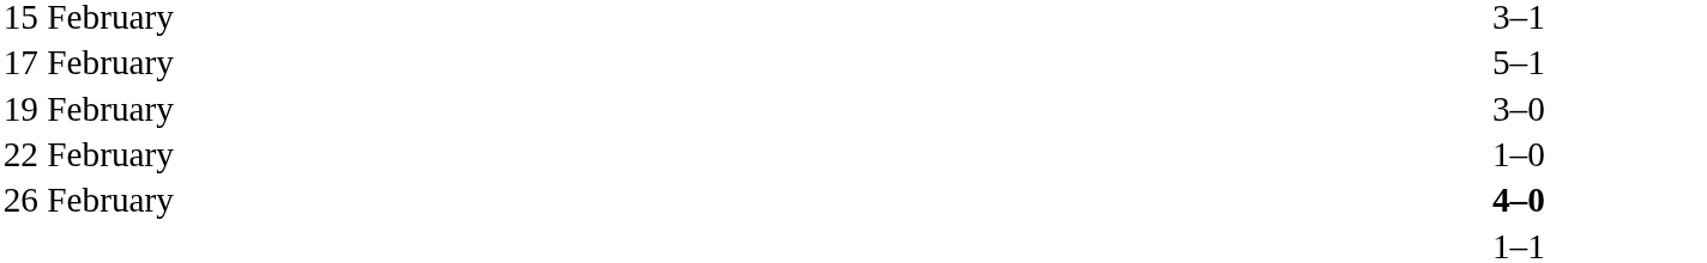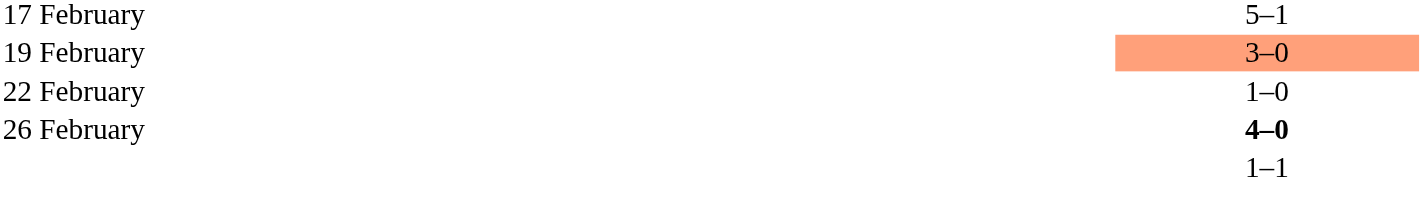- row: 15 February | 3–1
19 February | column 3: no background -> lightsalmon background
